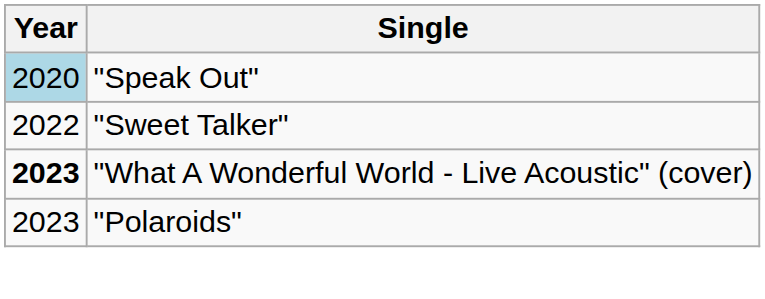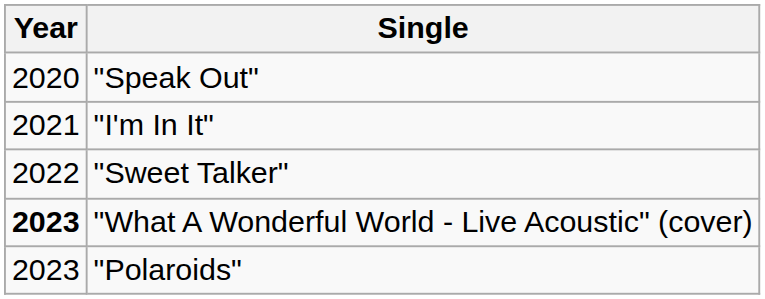"Speak Out" | Year: lightblue background -> no background
+ row: 2021 | "I'm In It"
